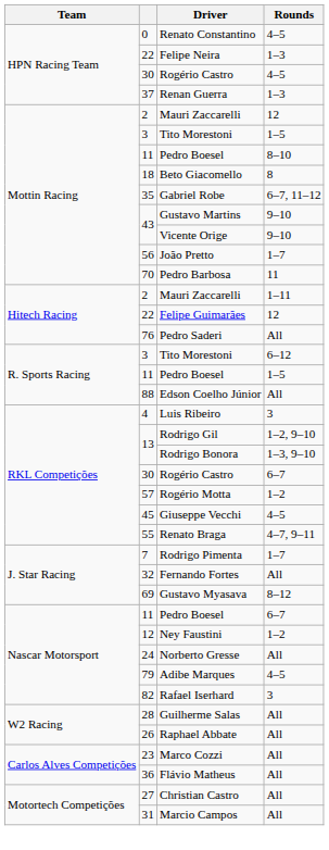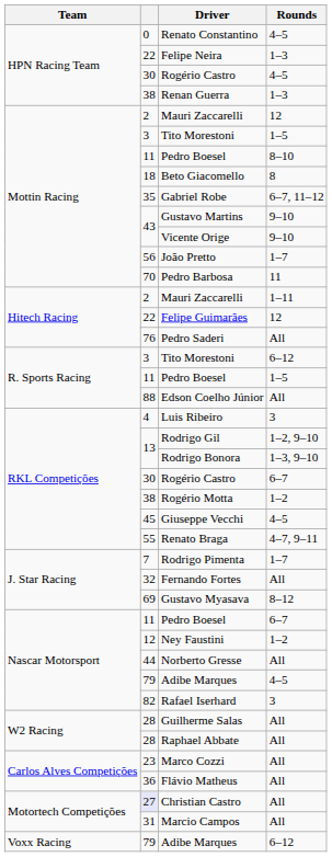Renan Guerra | column 2: 37 -> 38
Rogério Motta | column 2: 57 -> 38
Norberto Gresse | column 2: 24 -> 44
Raphael Abbate | column 2: 26 -> 28
Christian Castro | column 2: no background -> lavender background
+ row: Voxx Racing | 79 | Adibe Marques | 6–12
